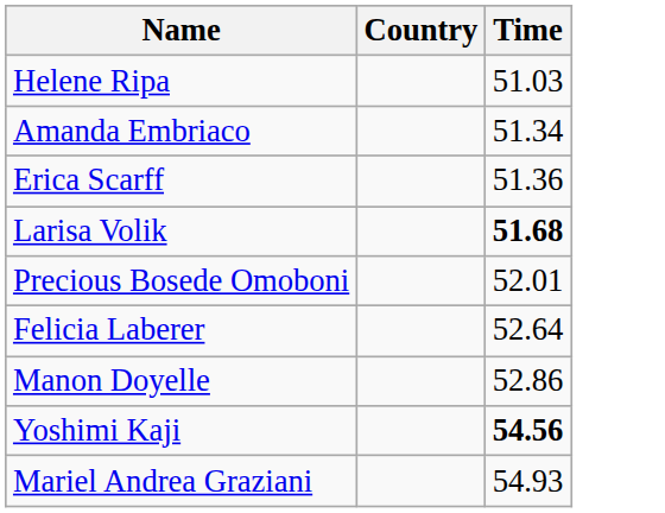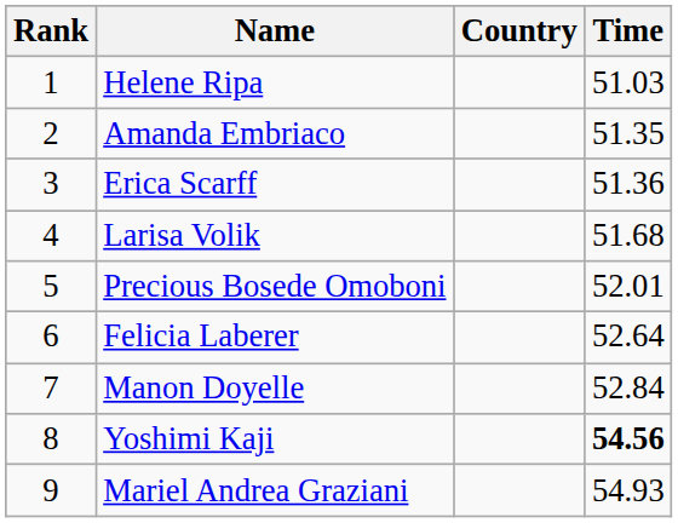+ column: Rank | 1 | 2 | 3 | 4 | 5 | 6 | 7 | 8 | 9
Amanda Embriaco | Time: 51.34 -> 51.35
Larisa Volik | Time: bold -> normal
Manon Doyelle | Time: 52.86 -> 52.84
